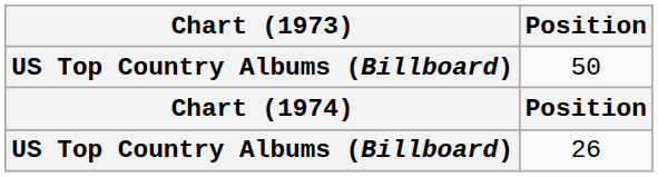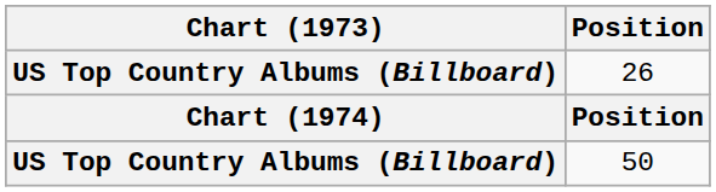rows swapped: 50 <-> 26
